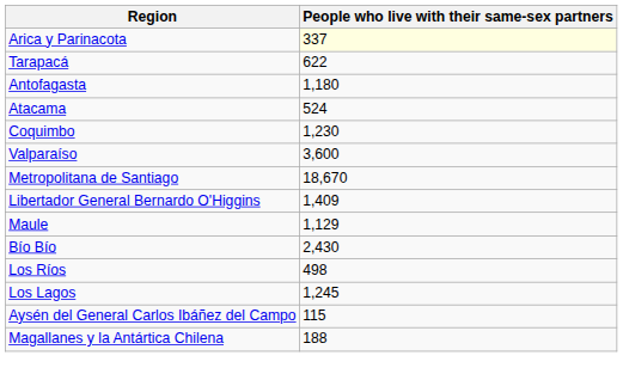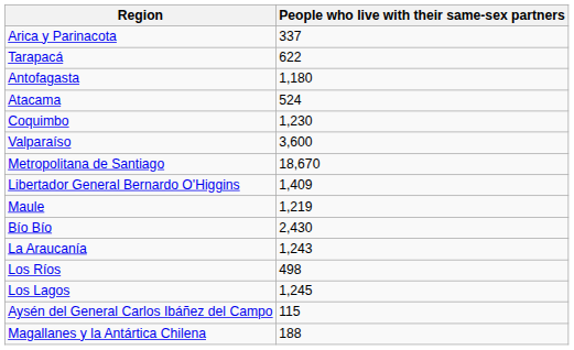Arica y Parinacota | People who live with their same-sex partners: lightyellow background -> no background
Maule | People who live with their same-sex partners: 1,129 -> 1,219
+ row: La Araucanía | 1,243
